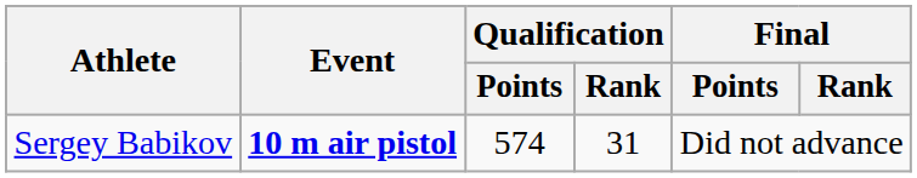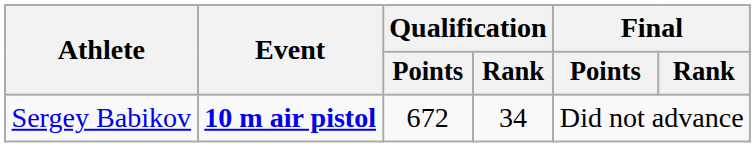Sergey Babikov | Qualification / Points: 574 -> 672
Sergey Babikov | Qualification / Rank: 31 -> 34
